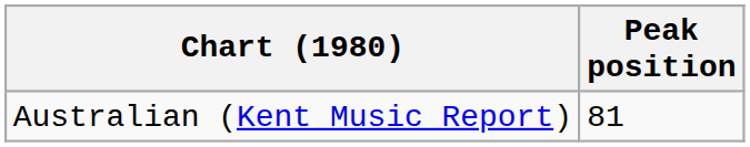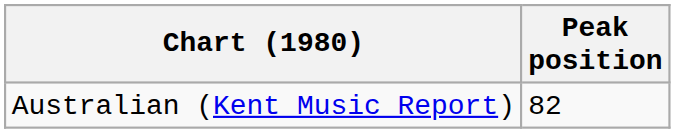Australian (Kent Music Report) | Peak position: 81 -> 82
